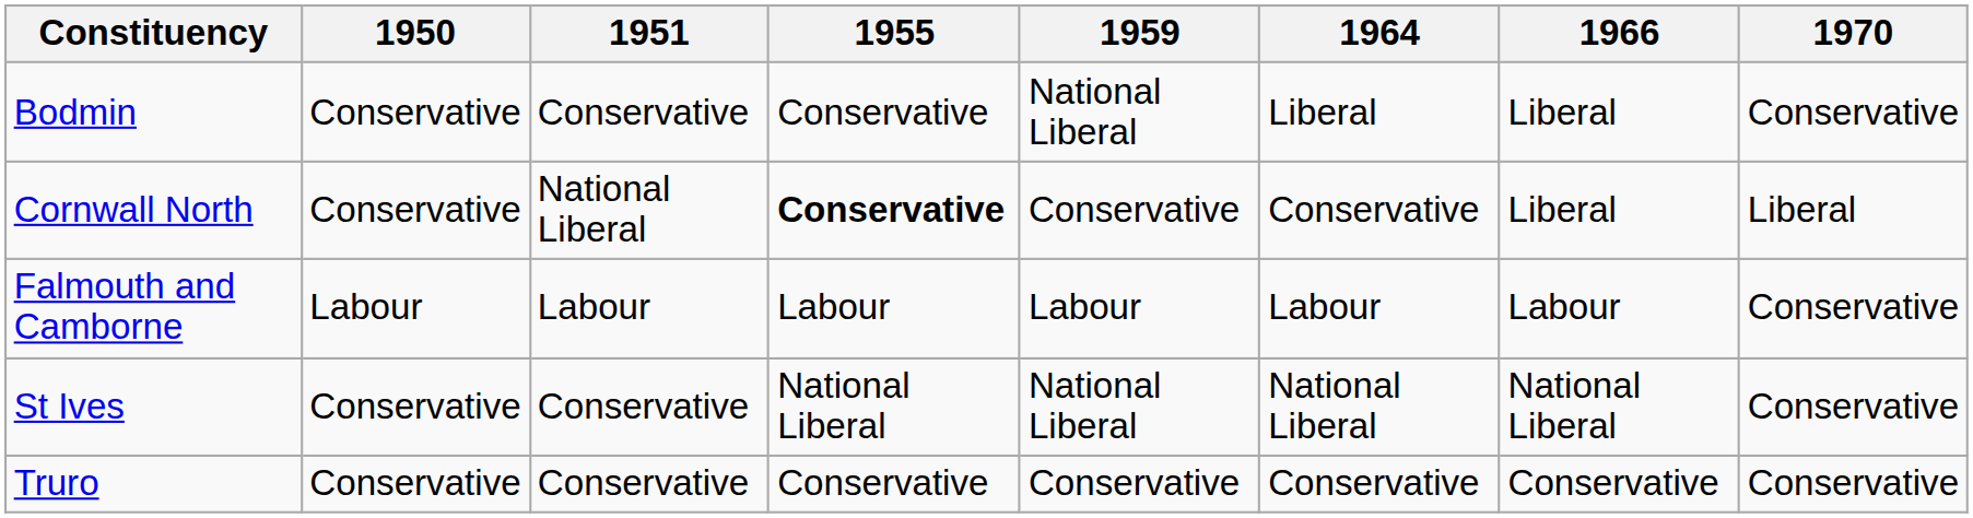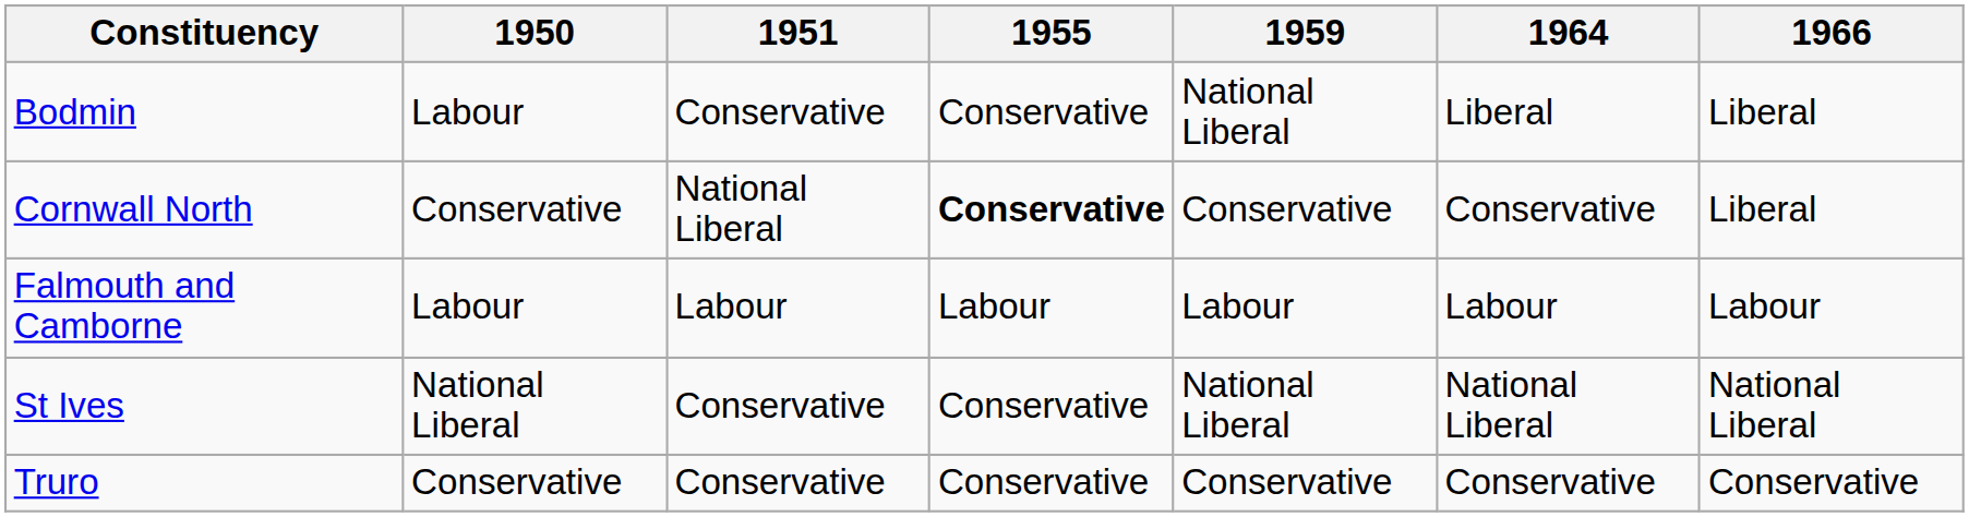- column: 1970 | Conservative | Liberal | Conservative | Conservative | Conservative
Bodmin | 1950: Conservative -> Labour
St Ives | 1950: Conservative -> National Liberal
St Ives | 1955: National Liberal -> Conservative
